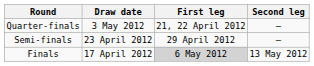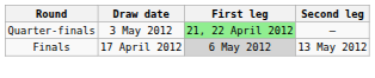Quarter-finals | First leg: no background -> lightgreen background
- row: Semi-finals | 23 April 2012 | 29 April 2012 | –
